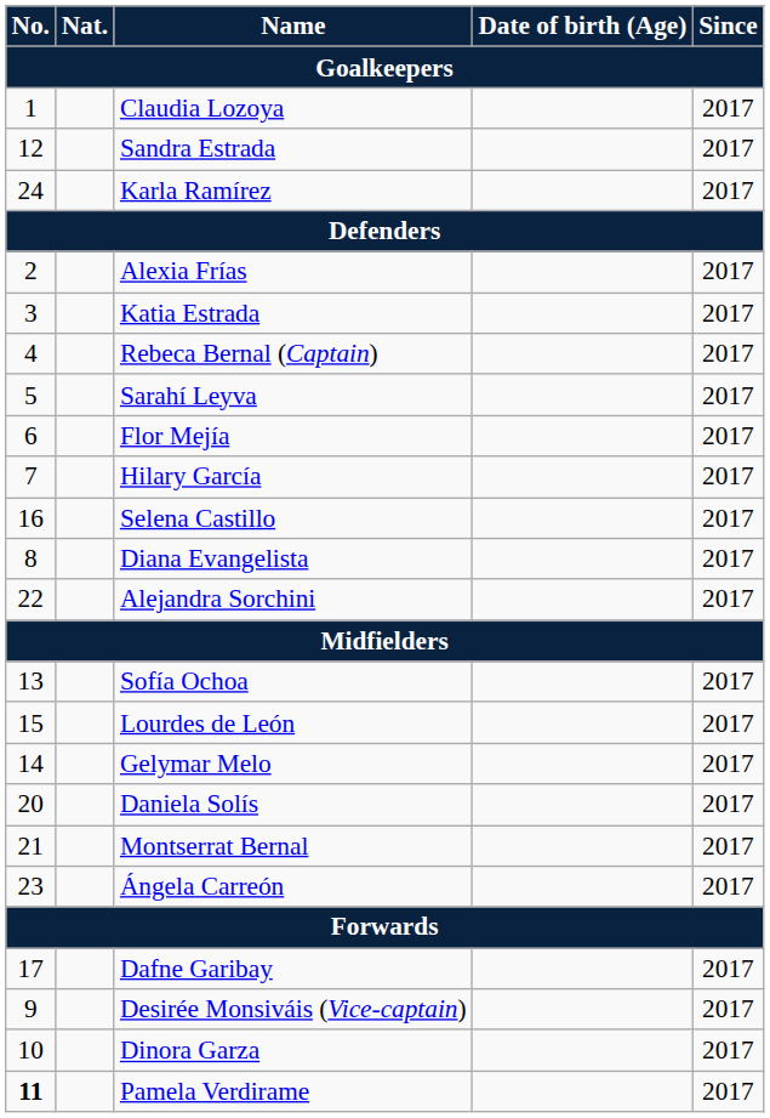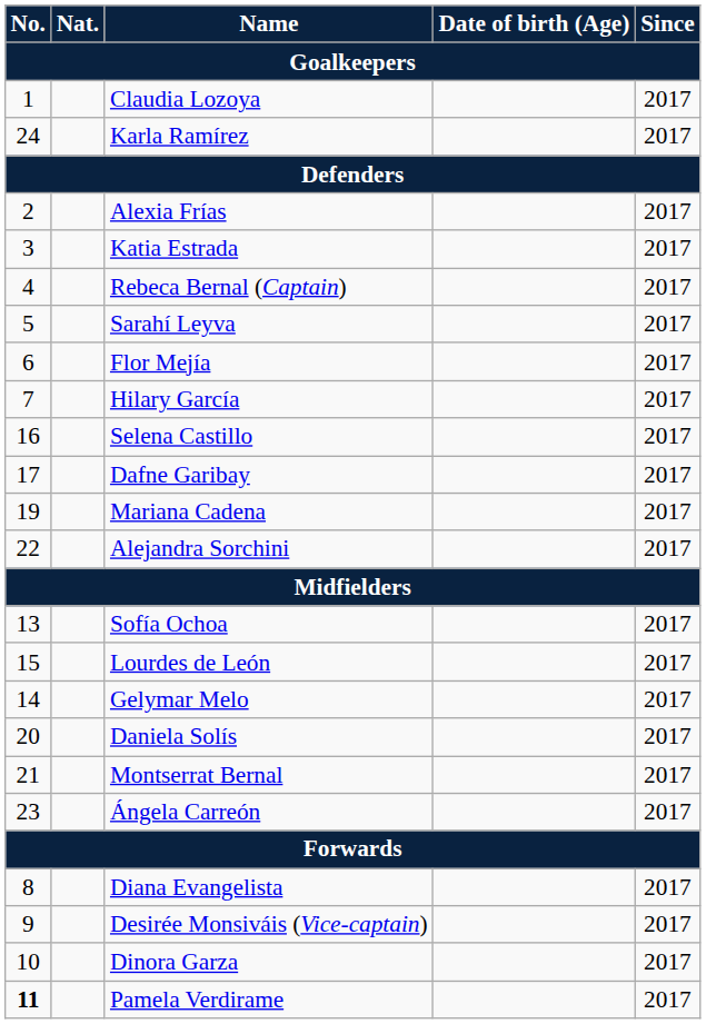- row: 12 | Sandra Estrada | 2017
rows swapped: Dafne Garibay <-> Diana Evangelista
+ row: 19 | Mariana Cadena | 2017
